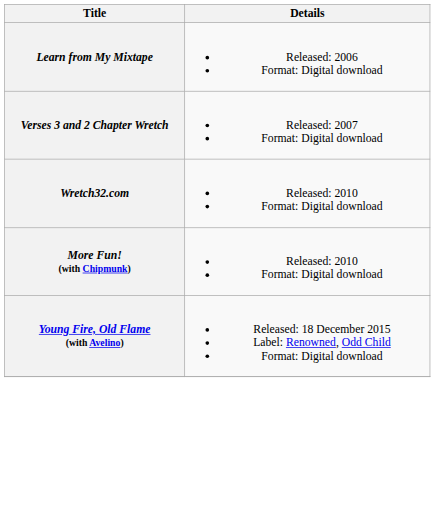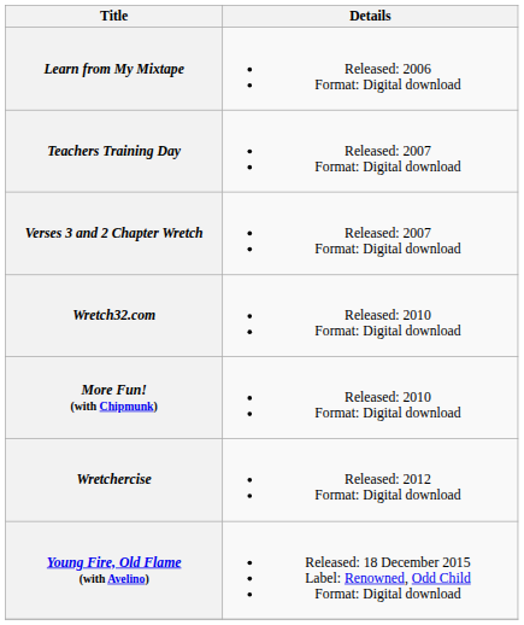+ row: Teachers Training Day | Released: 2007 Format: Digital download
+ row: Wretchercise | Released: 2012 Format: Digital download
